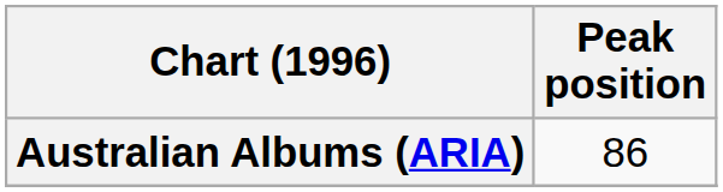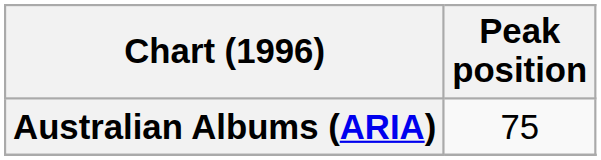Australian Albums (ARIA) | Peak position: 86 -> 75
